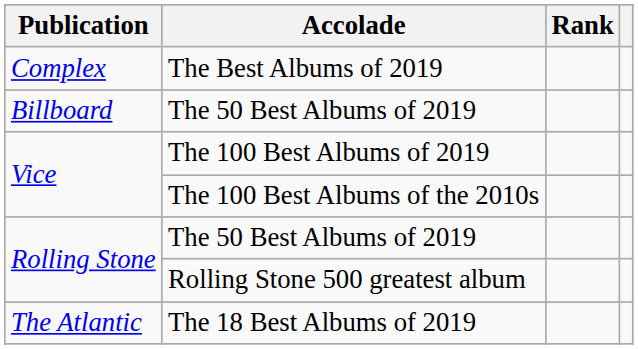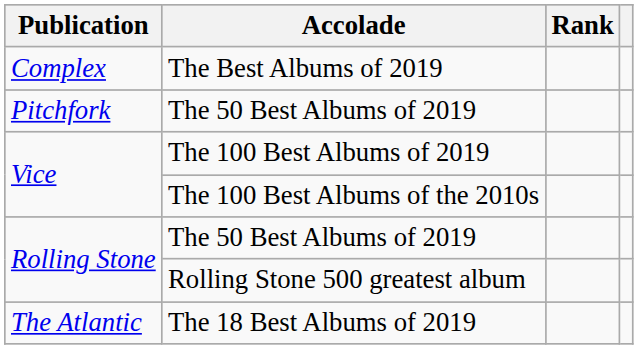- row: Billboard | The 50 Best Albums of 2019
+ row: Pitchfork | The 50 Best Albums of 2019
